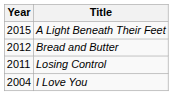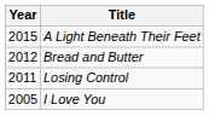I Love You | Year: 2004 -> 2005
